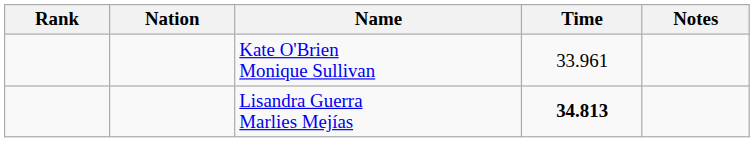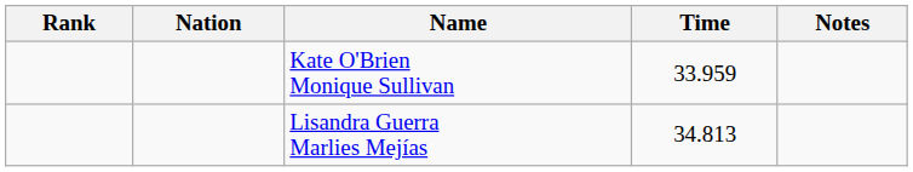Kate O'Brien Monique Sullivan | Time: 33.961 -> 33.959
Lisandra Guerra Marlies Mejías | Time: bold -> normal
